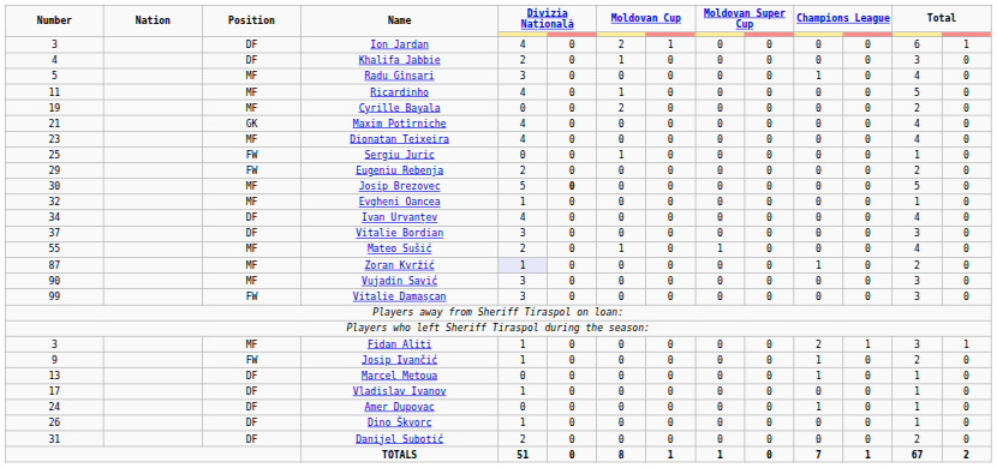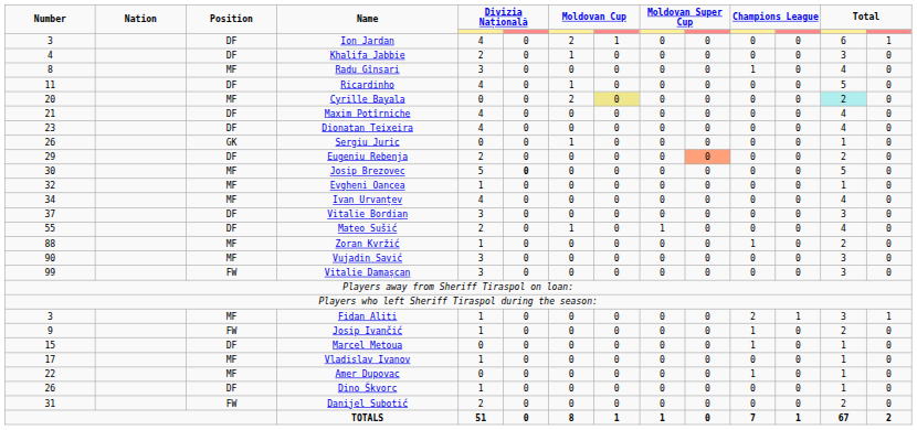Radu Gînsari | Number: 5 -> 8
Ricardinho | Position: MF -> DF
Cyrille Bayala | Number: 19 -> 20
Cyrille Bayala | column 8: no background -> khaki background
Cyrille Bayala | column 13: no background -> paleturquoise background
Maxim Potîrniche | Position: GK -> DF
Dionatan Teixeira | Position: MF -> DF
Sergiu Juric | Number: 25 -> 26
Sergiu Juric | Position: FW -> GK
Eugeniu Rebenja | Position: FW -> DF
Eugeniu Rebenja | column 10: no background -> lightsalmon background
Ivan Urvanțev | Position: DF -> MF
Mateo Sušić | Position: MF -> DF
Zoran Kvržić | Number: 87 -> 88
Zoran Kvržić | column 5: lavender background -> no background
Marcel Metoua | Number: 13 -> 15
Vladislav Ivanov | Position: DF -> MF
Amer Dupovac | Number: 24 -> 22
Amer Dupovac | Position: DF -> MF
Danijel Subotić | Position: DF -> FW
